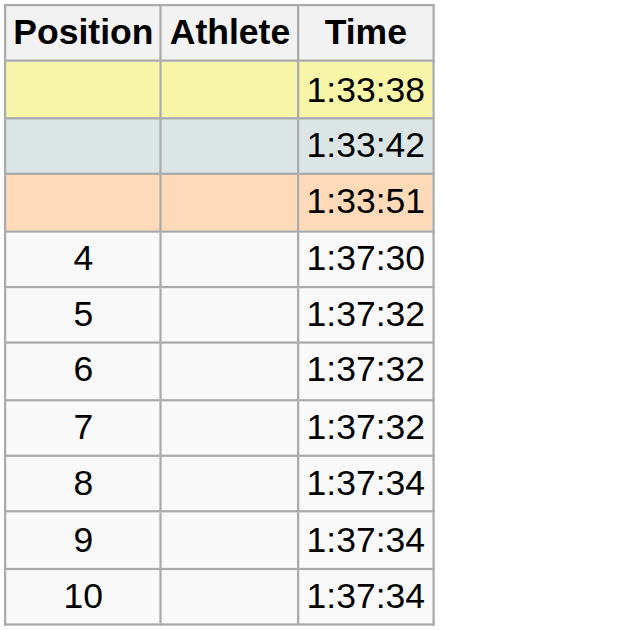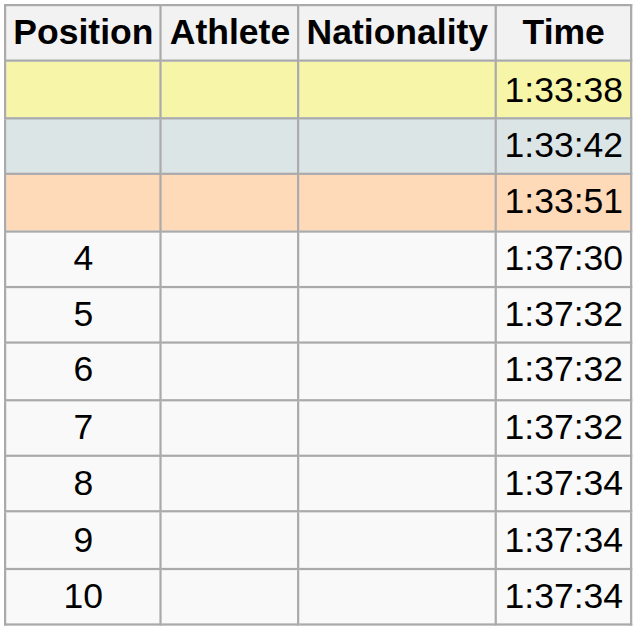+ column: Nationality
